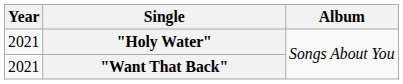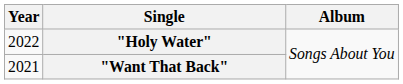"Holy Water" | Year: 2021 -> 2022
